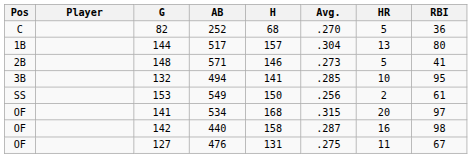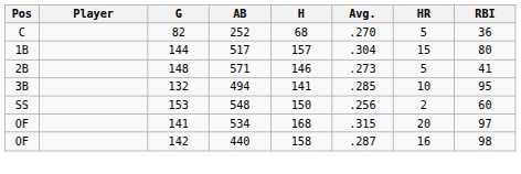144 | HR: 13 -> 15
153 | AB: 549 -> 548
153 | RBI: 61 -> 60
- row: OF | 127 | 476 | 131 | .275 | 11 | 67
